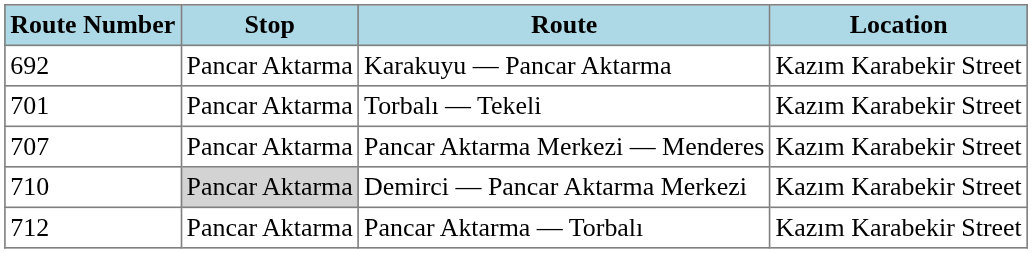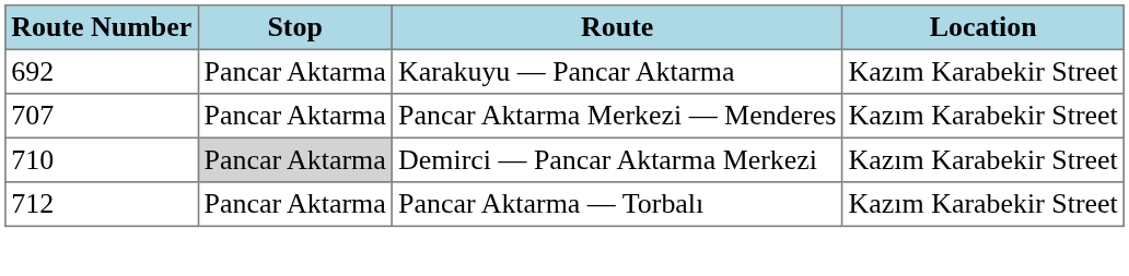- row: 701 | Pancar Aktarma | Torbalı — Tekeli | Kazım Karabekir Street
